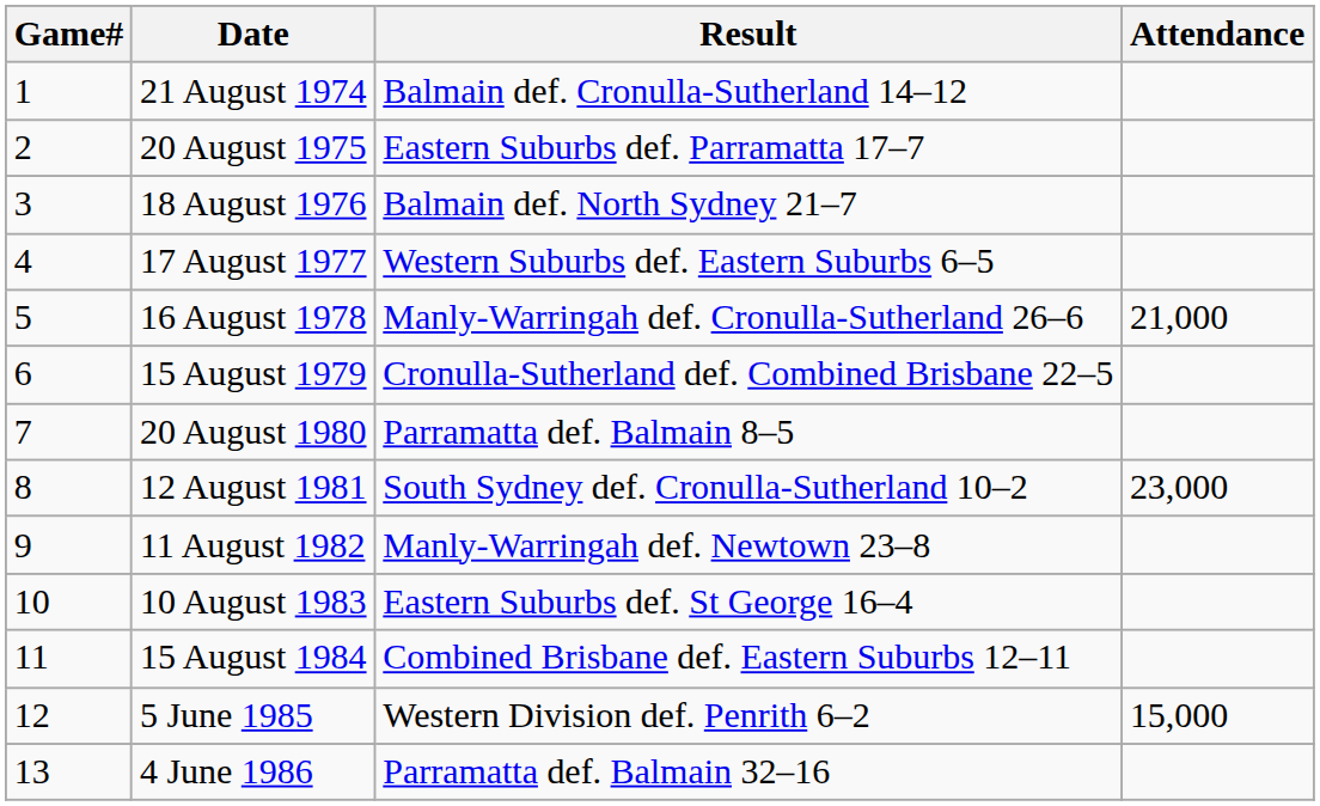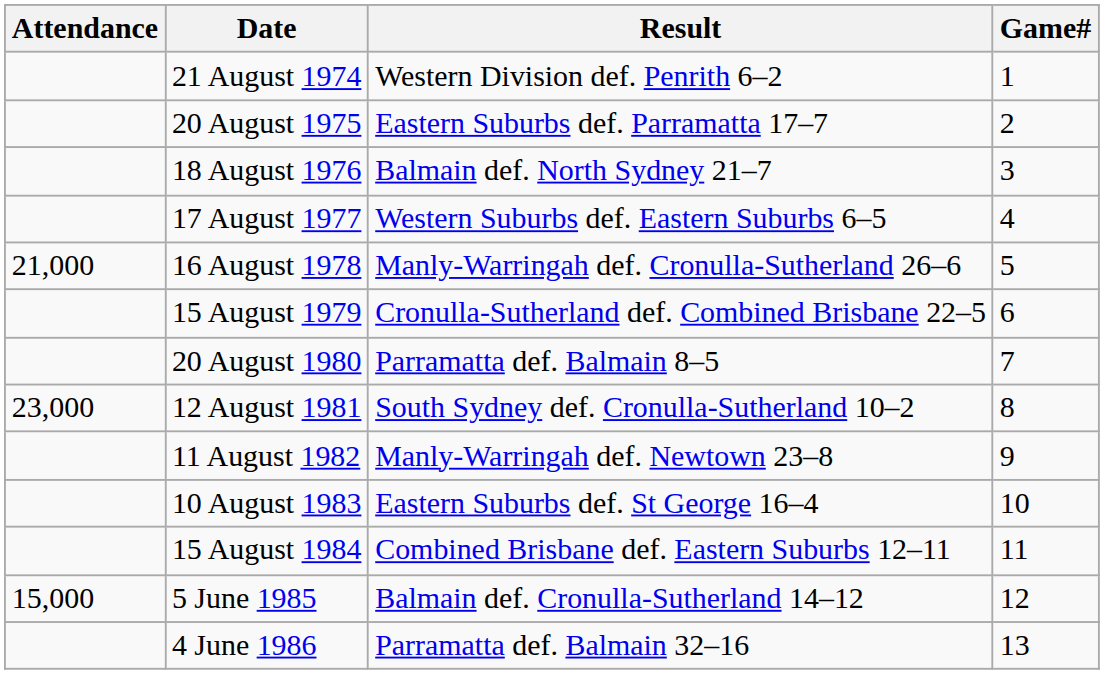columns swapped: Game# <-> Attendance
21 August 1974 | Result: Balmain def. Cronulla-Sutherland 14–12 -> Western Division def. Penrith 6–2
5 June 1985 | Result: Western Division def. Penrith 6–2 -> Balmain def. Cronulla-Sutherland 14–12
